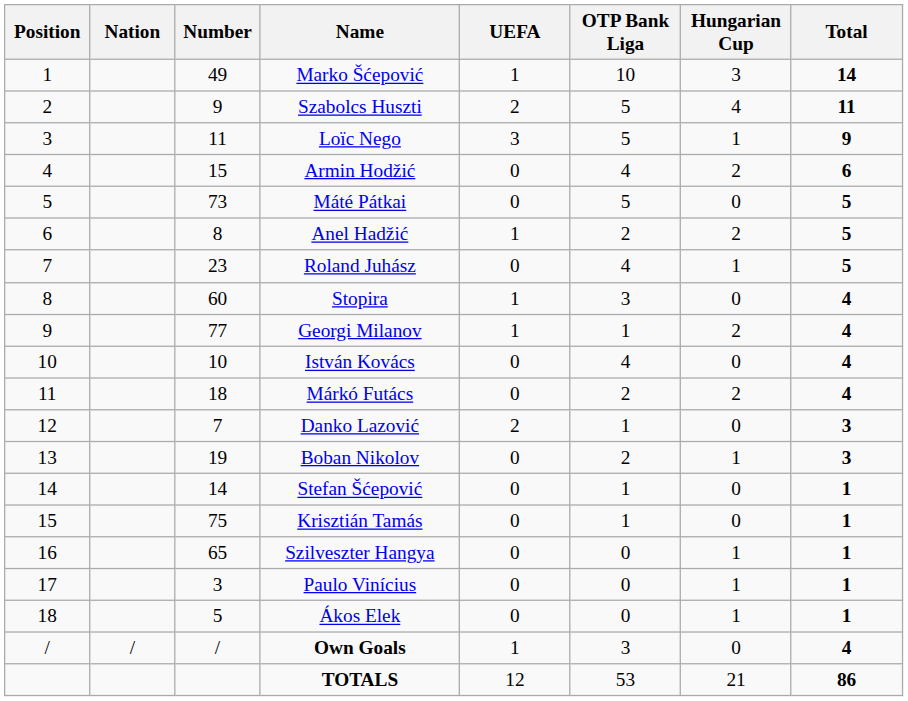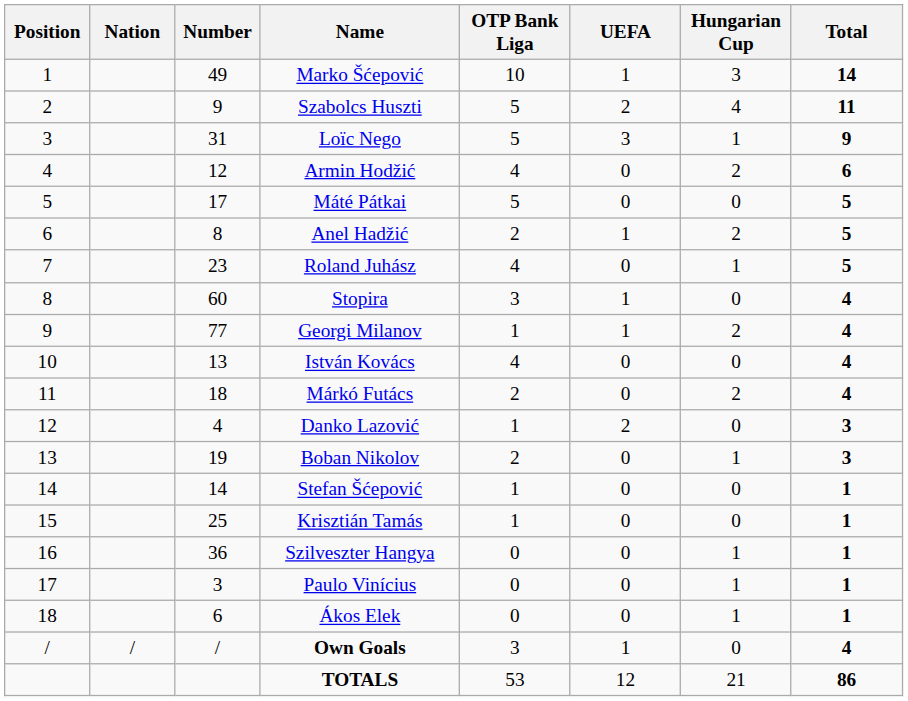columns swapped: OTP Bank Liga <-> UEFA
Loïc Nego | Number: 11 -> 31
Armin Hodžić | Number: 15 -> 12
Máté Pátkai | Number: 73 -> 17
István Kovács | Number: 10 -> 13
Danko Lazović | Number: 7 -> 4
Krisztián Tamás | Number: 75 -> 25
Szilveszter Hangya | Number: 65 -> 36
Ákos Elek | Number: 5 -> 6
